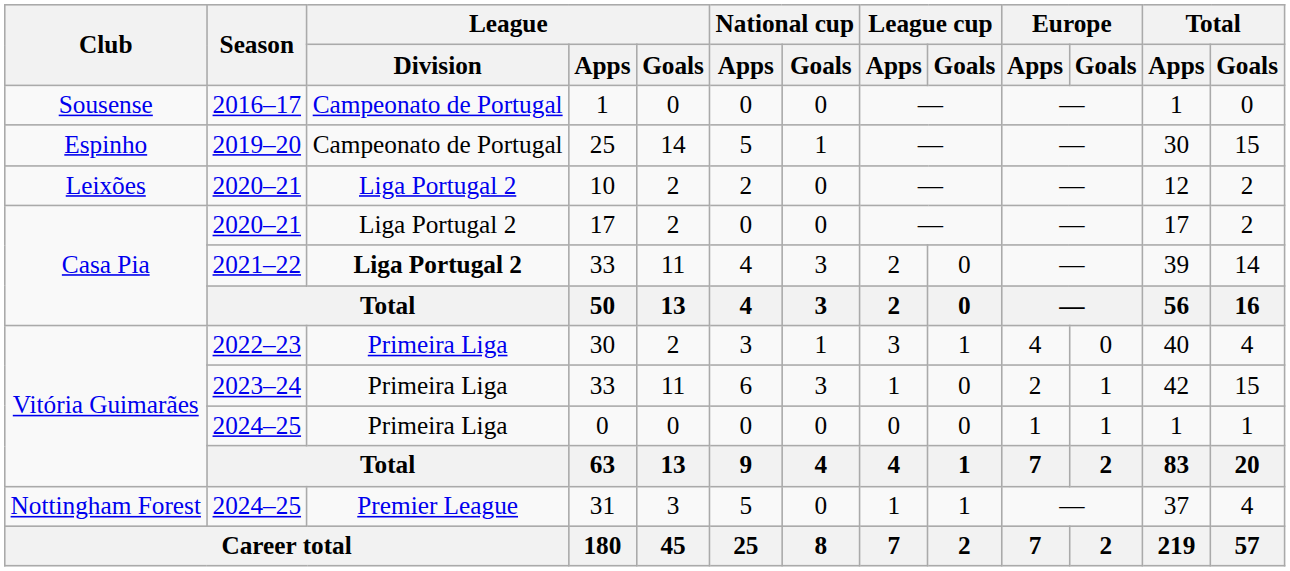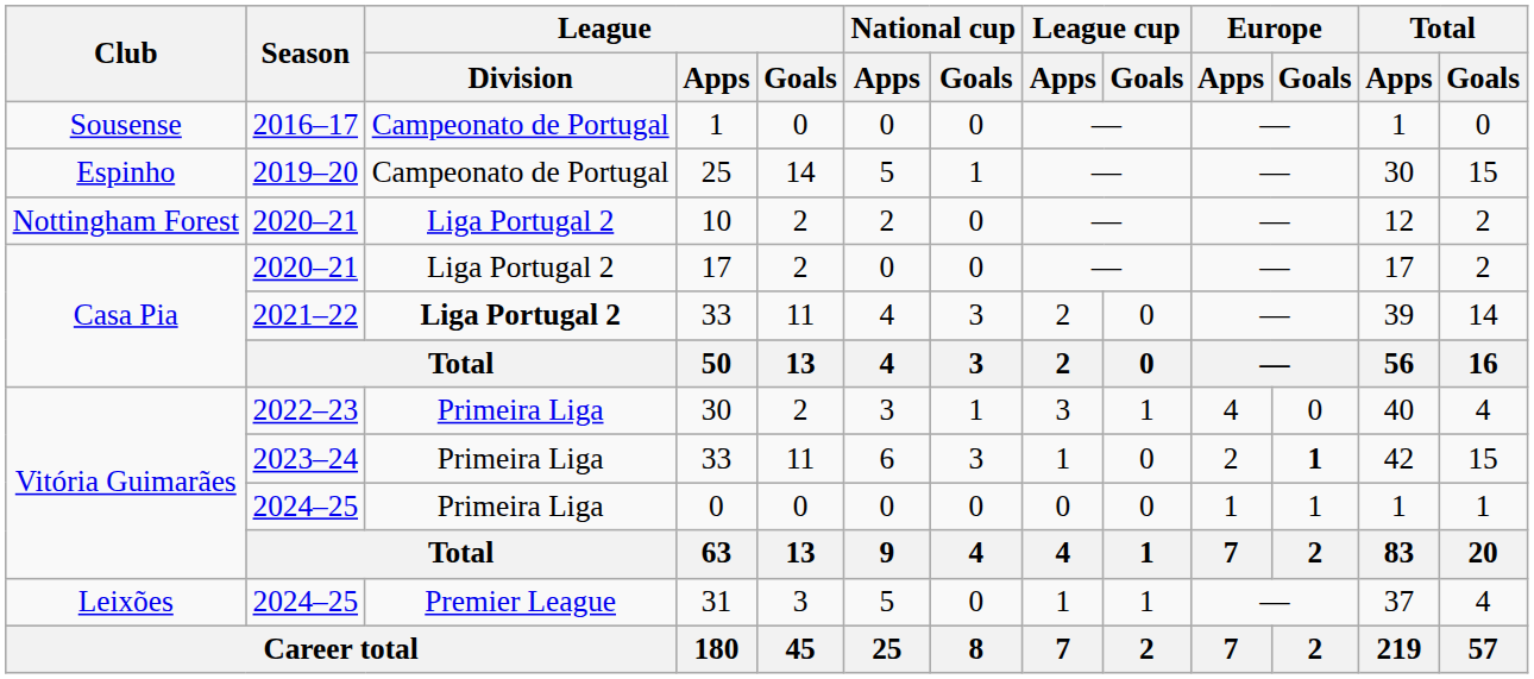10 | Club: Leixões -> Nottingham Forest
2023–24 / 33 | Europe / Goals: normal -> bold
31 | Club: Nottingham Forest -> Leixões
